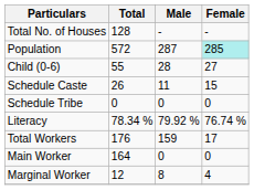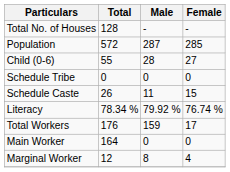Population | Female: paleturquoise background -> no background
rows swapped: Schedule Caste <-> Schedule Tribe
